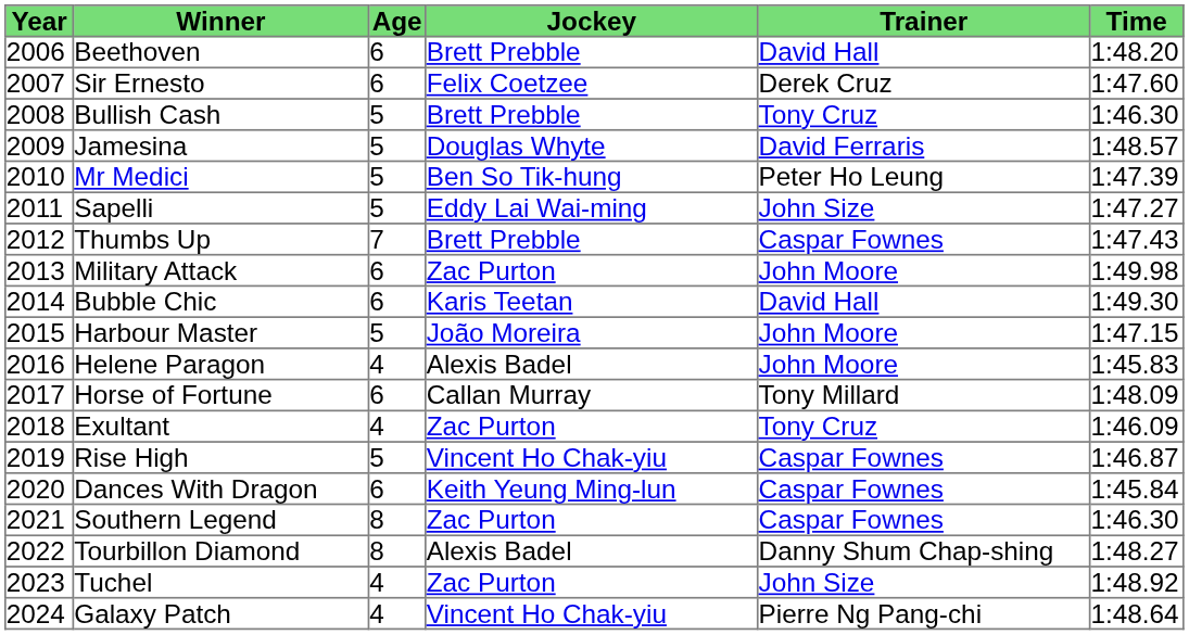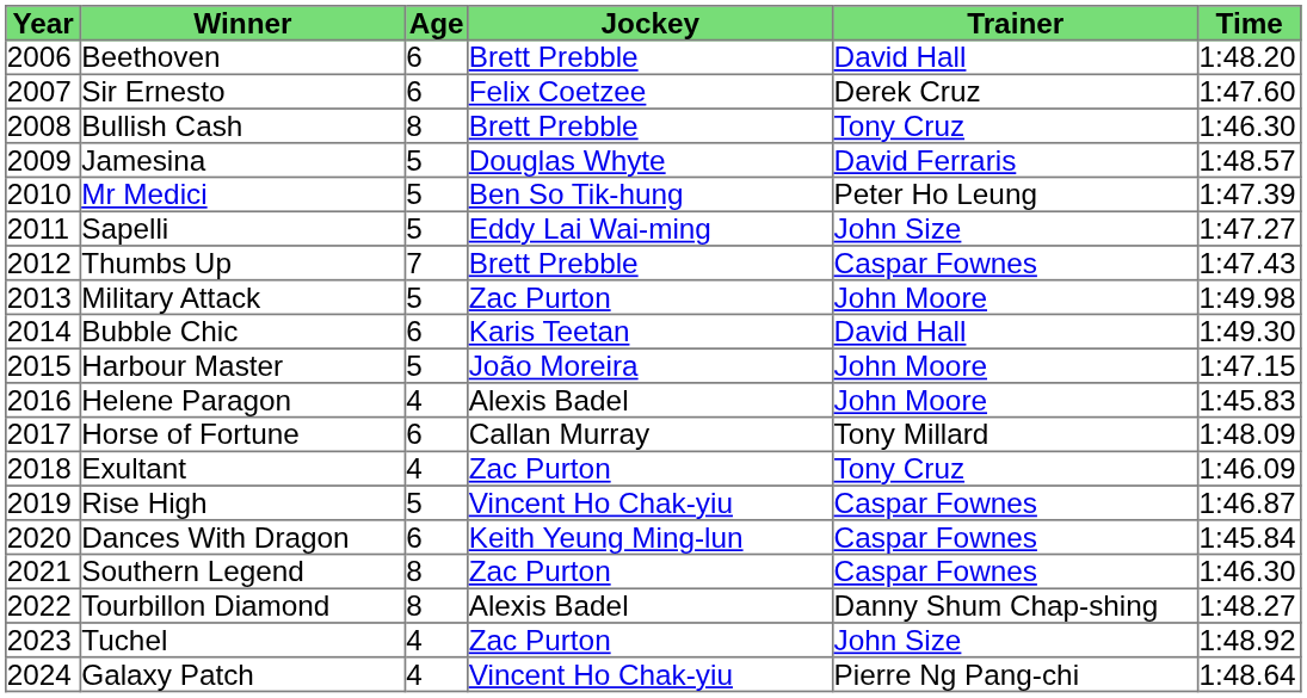Bullish Cash | Age: 5 -> 8
Military Attack | Age: 6 -> 5
